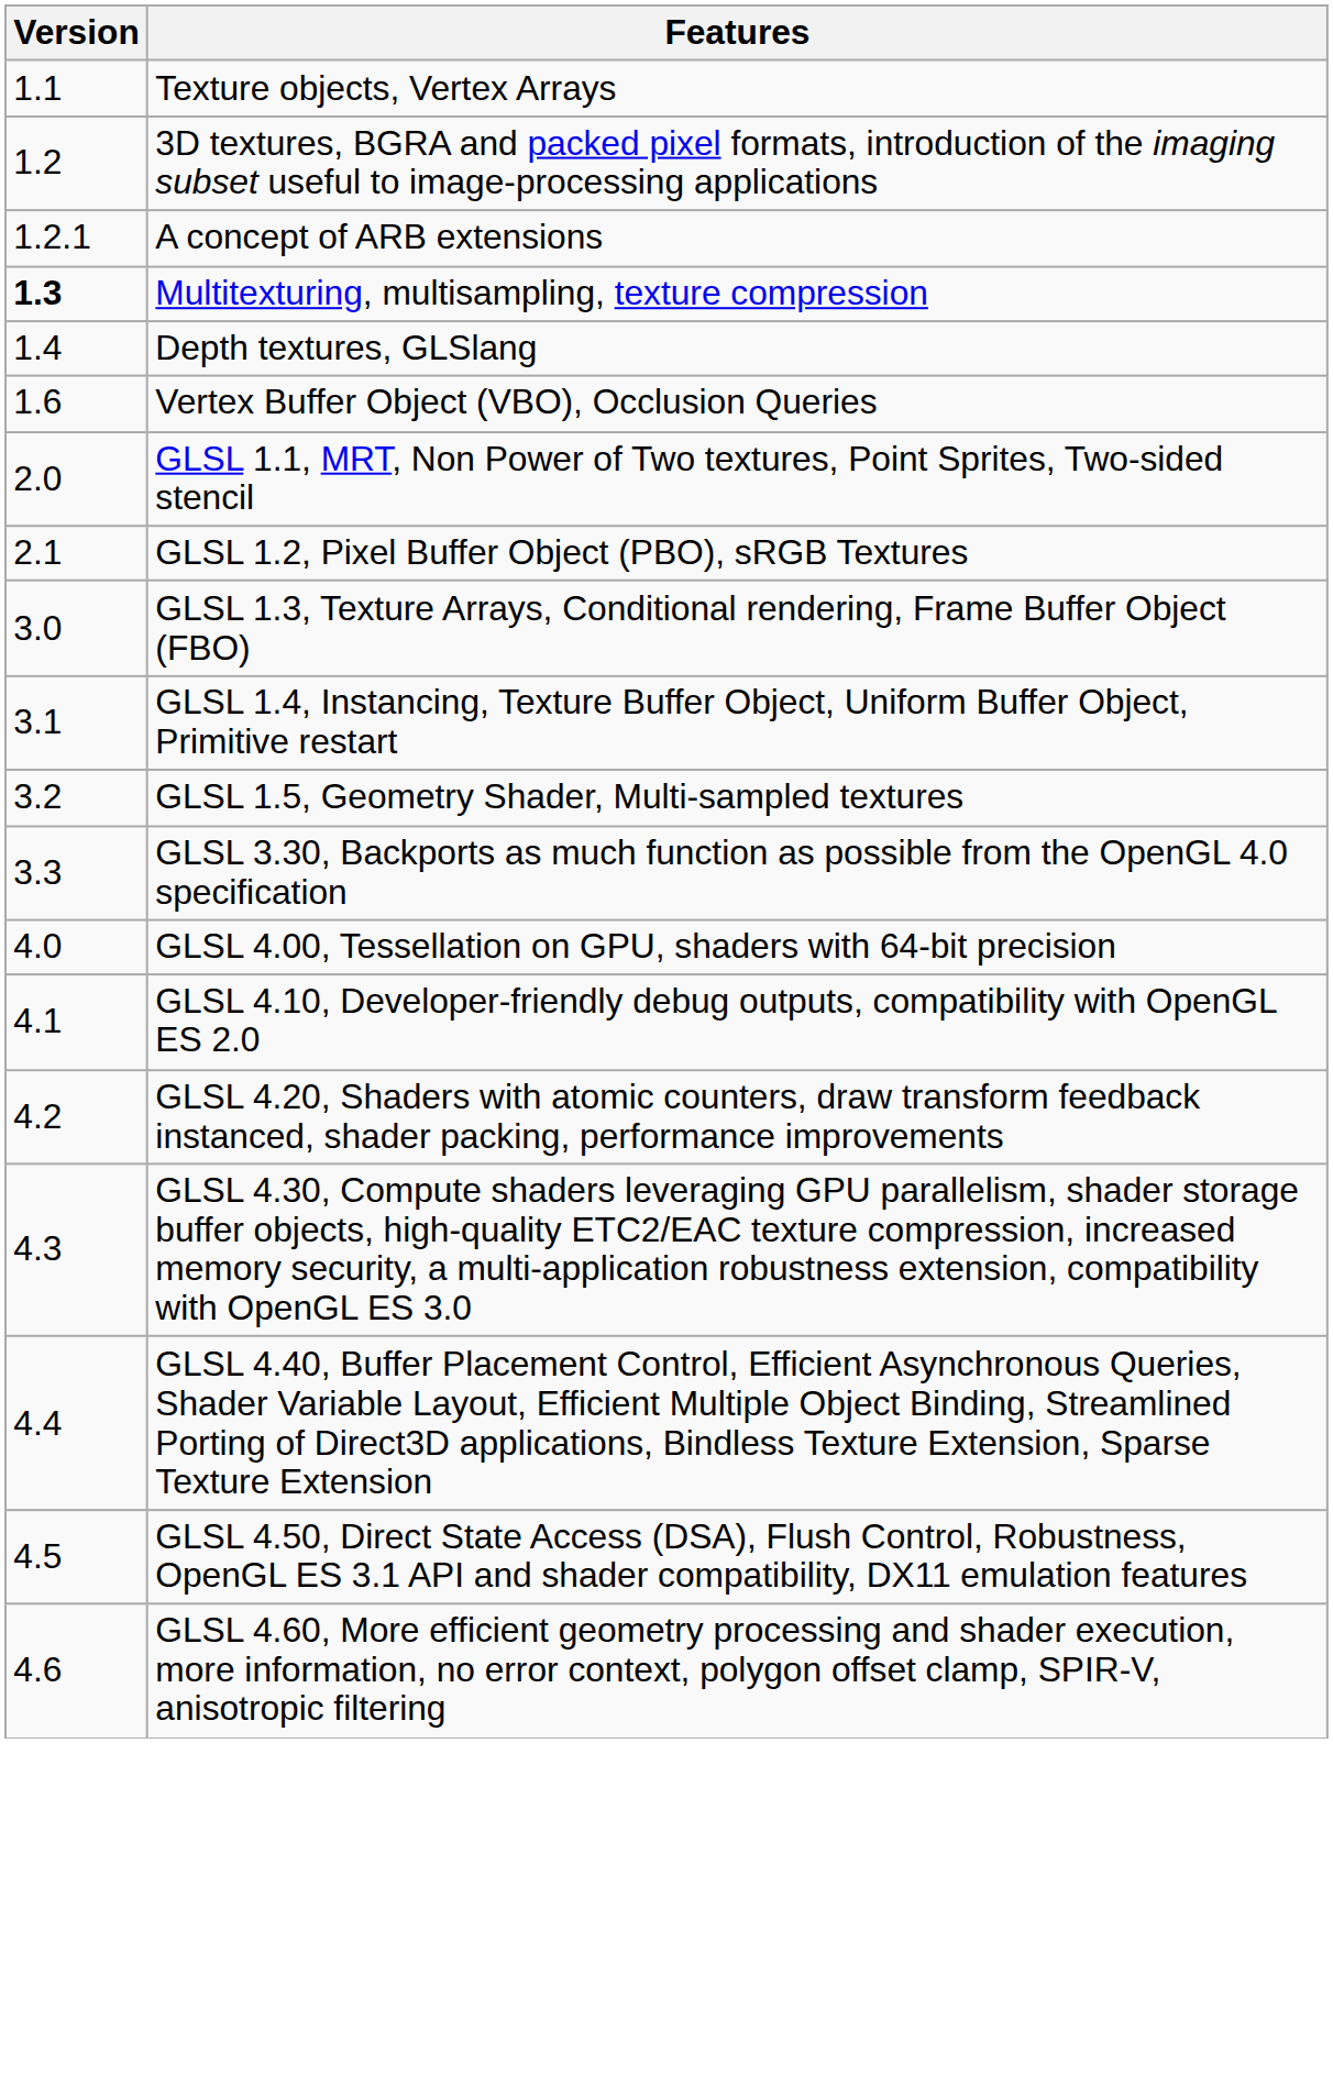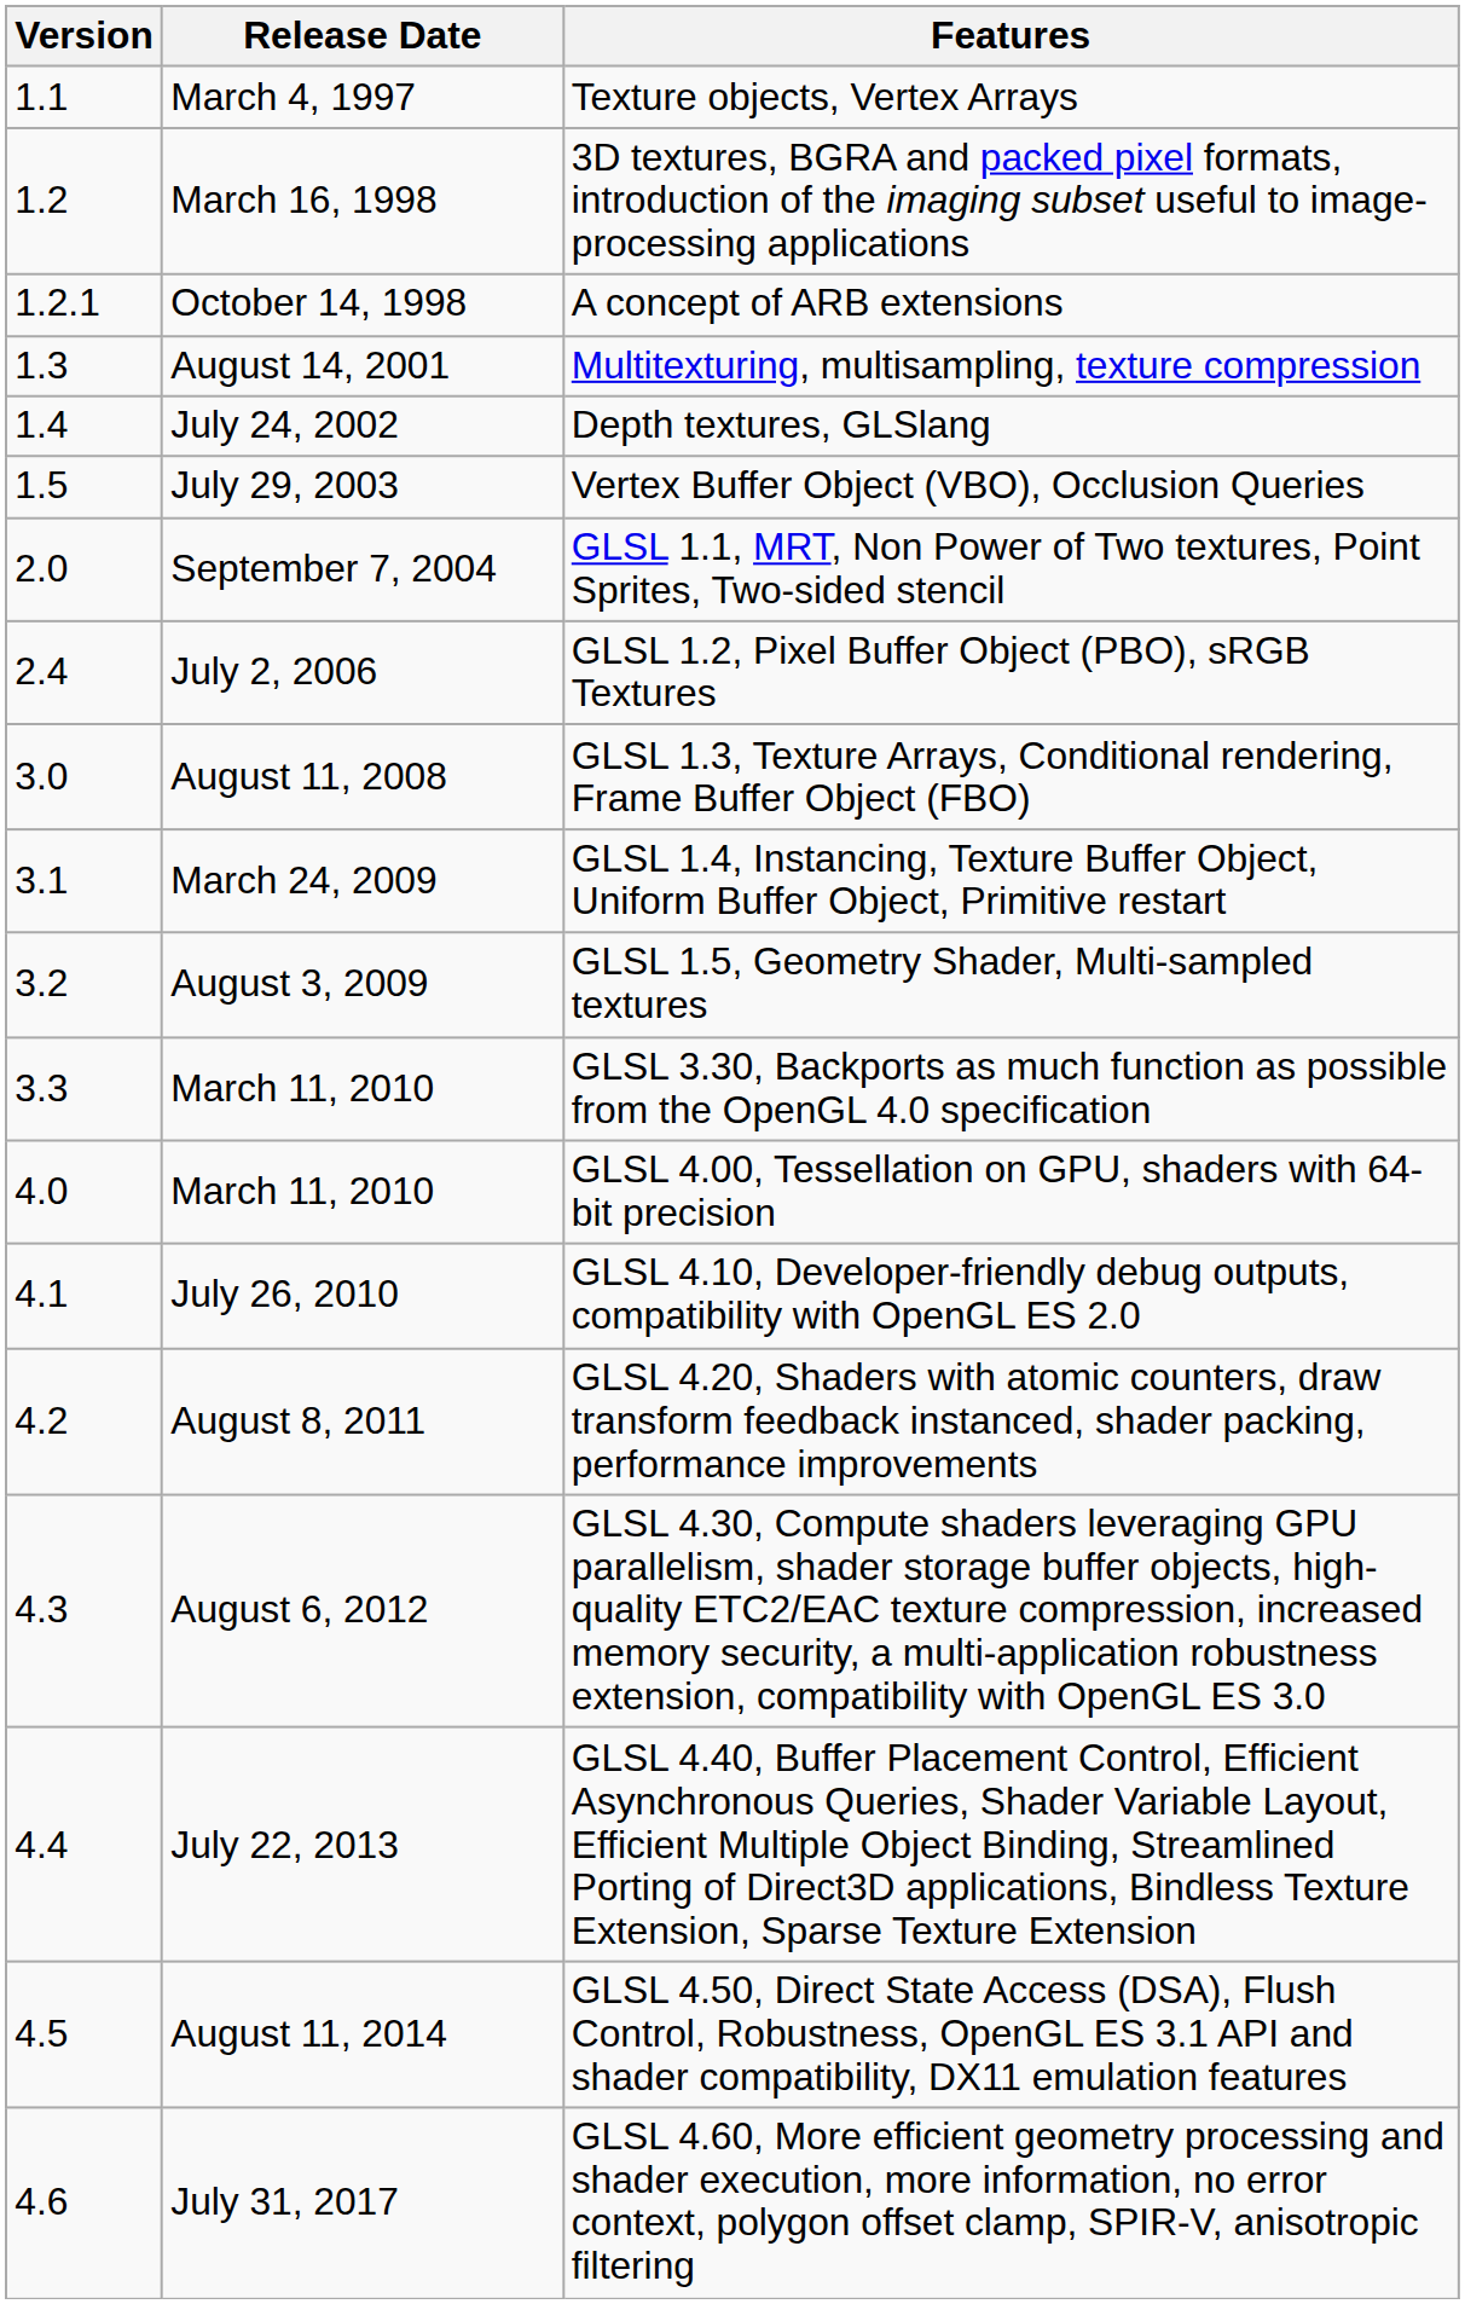+ column: Release Date | March 4, 1997 | March 16, 1998 | October 14, 1998 | August 14, 2001 | July 24, 2002 | July 29, 2003 | September 7, 2004 | July 2, 2006 | August 11, 2008 | March 24, 2009 | August 3, 2009 | March 11, 2010 | March 11, 2010 | July 26, 2010 | August 8, 2011 | August 6, 2012 | July 22, 2013 | August 11, 2014 | July 31, 2017
Multitexturing, multisampling, texture compression | Version: bold -> normal
Vertex Buffer Object (VBO), Occlusion Queries | Version: 1.6 -> 1.5
GLSL 1.2, Pixel Buffer Object (PBO), sRGB Textures | Version: 2.1 -> 2.4
